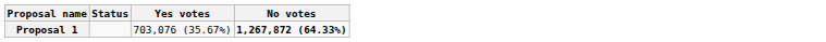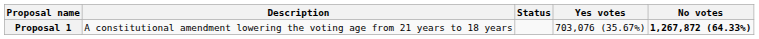+ column: Description | A constitutional amendment lowering the voting age from 21 years to 18 years
